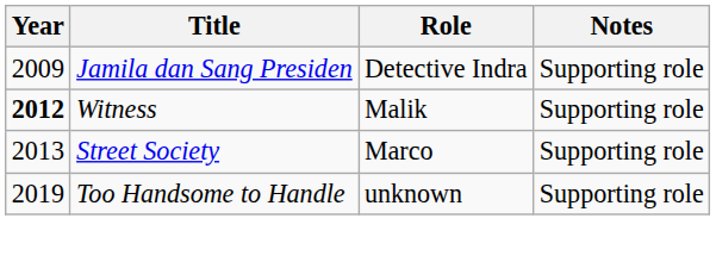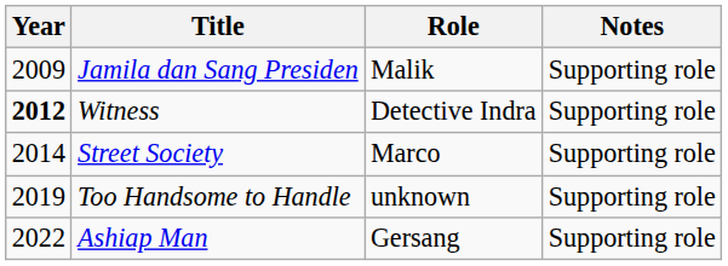Jamila dan Sang Presiden | Role: Detective Indra -> Malik
Witness | Role: Malik -> Detective Indra
Street Society | Year: 2013 -> 2014
+ row: 2022 | Ashiap Man | Gersang | Supporting role
